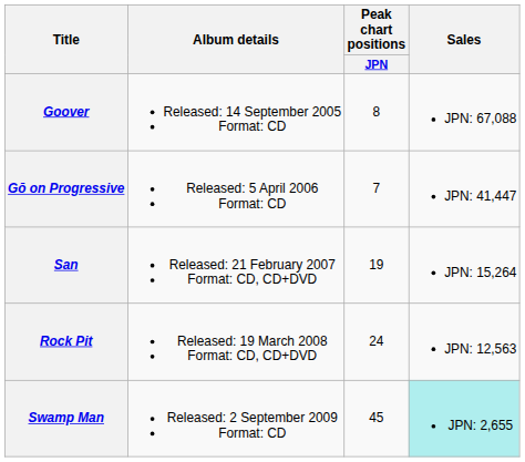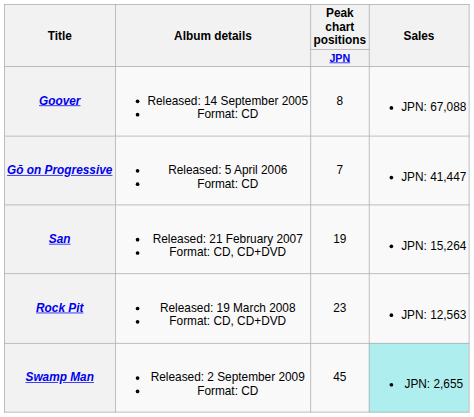Rock Pit | Peak chart positions / JPN: 24 -> 23
